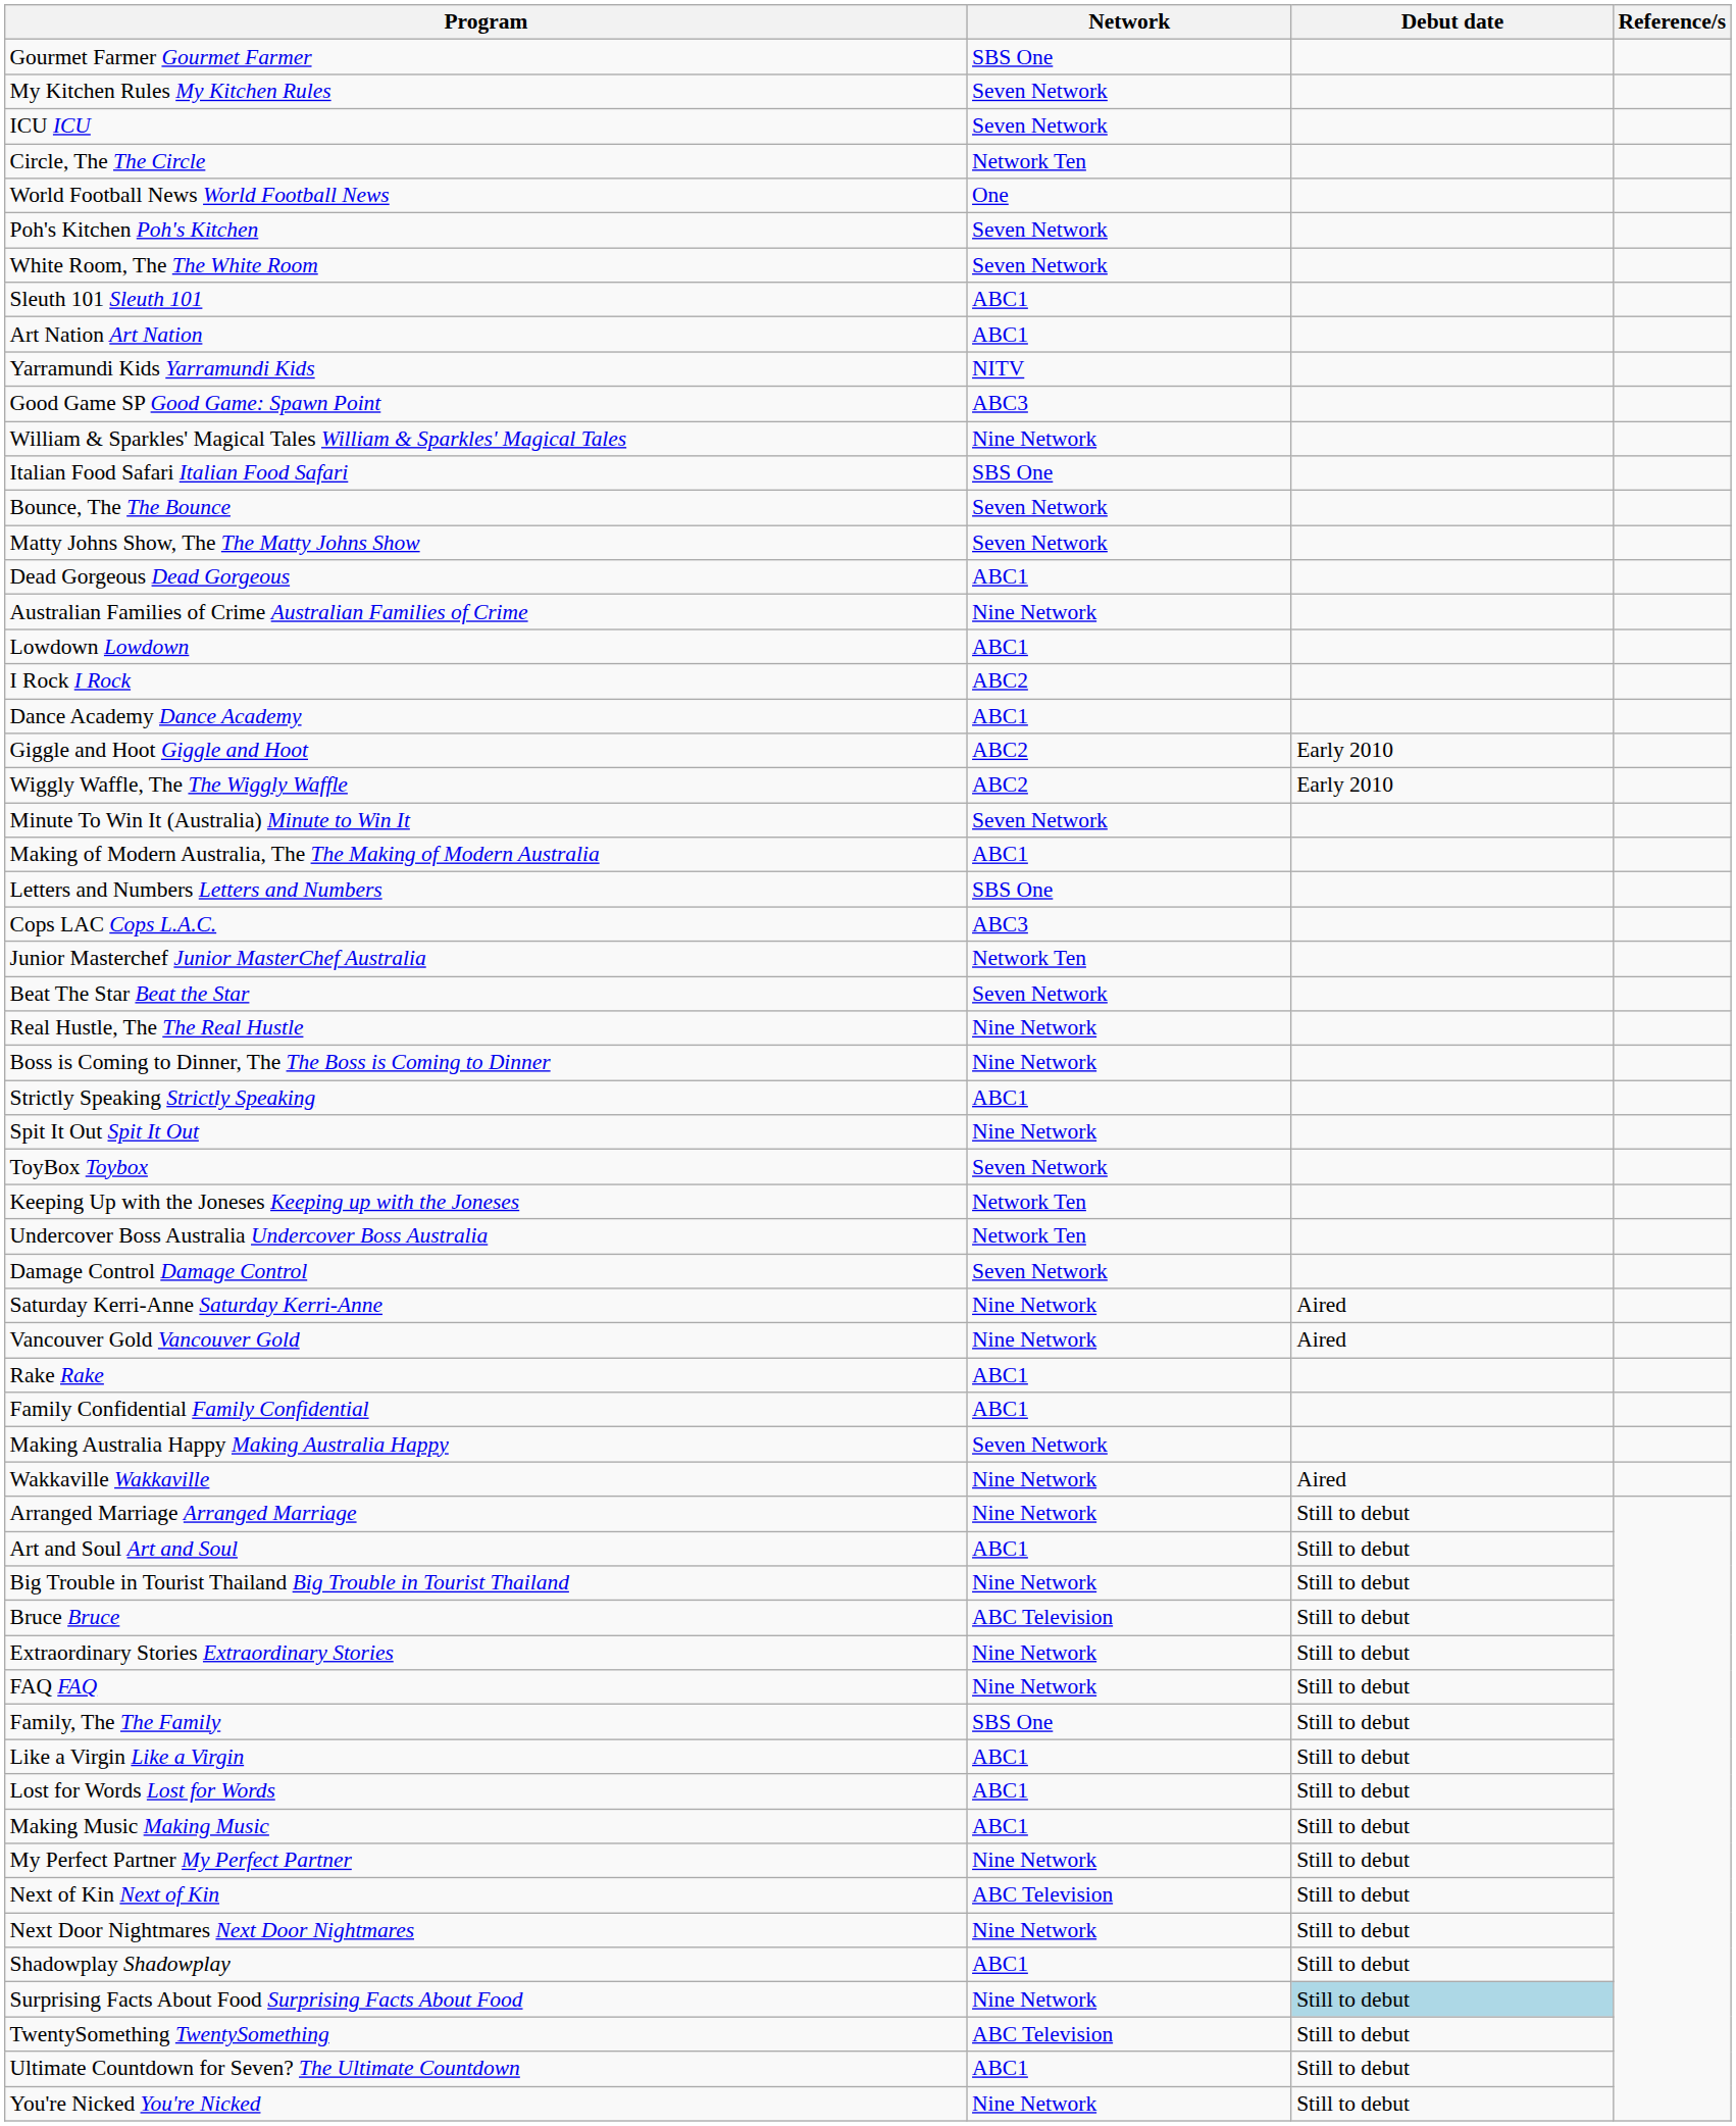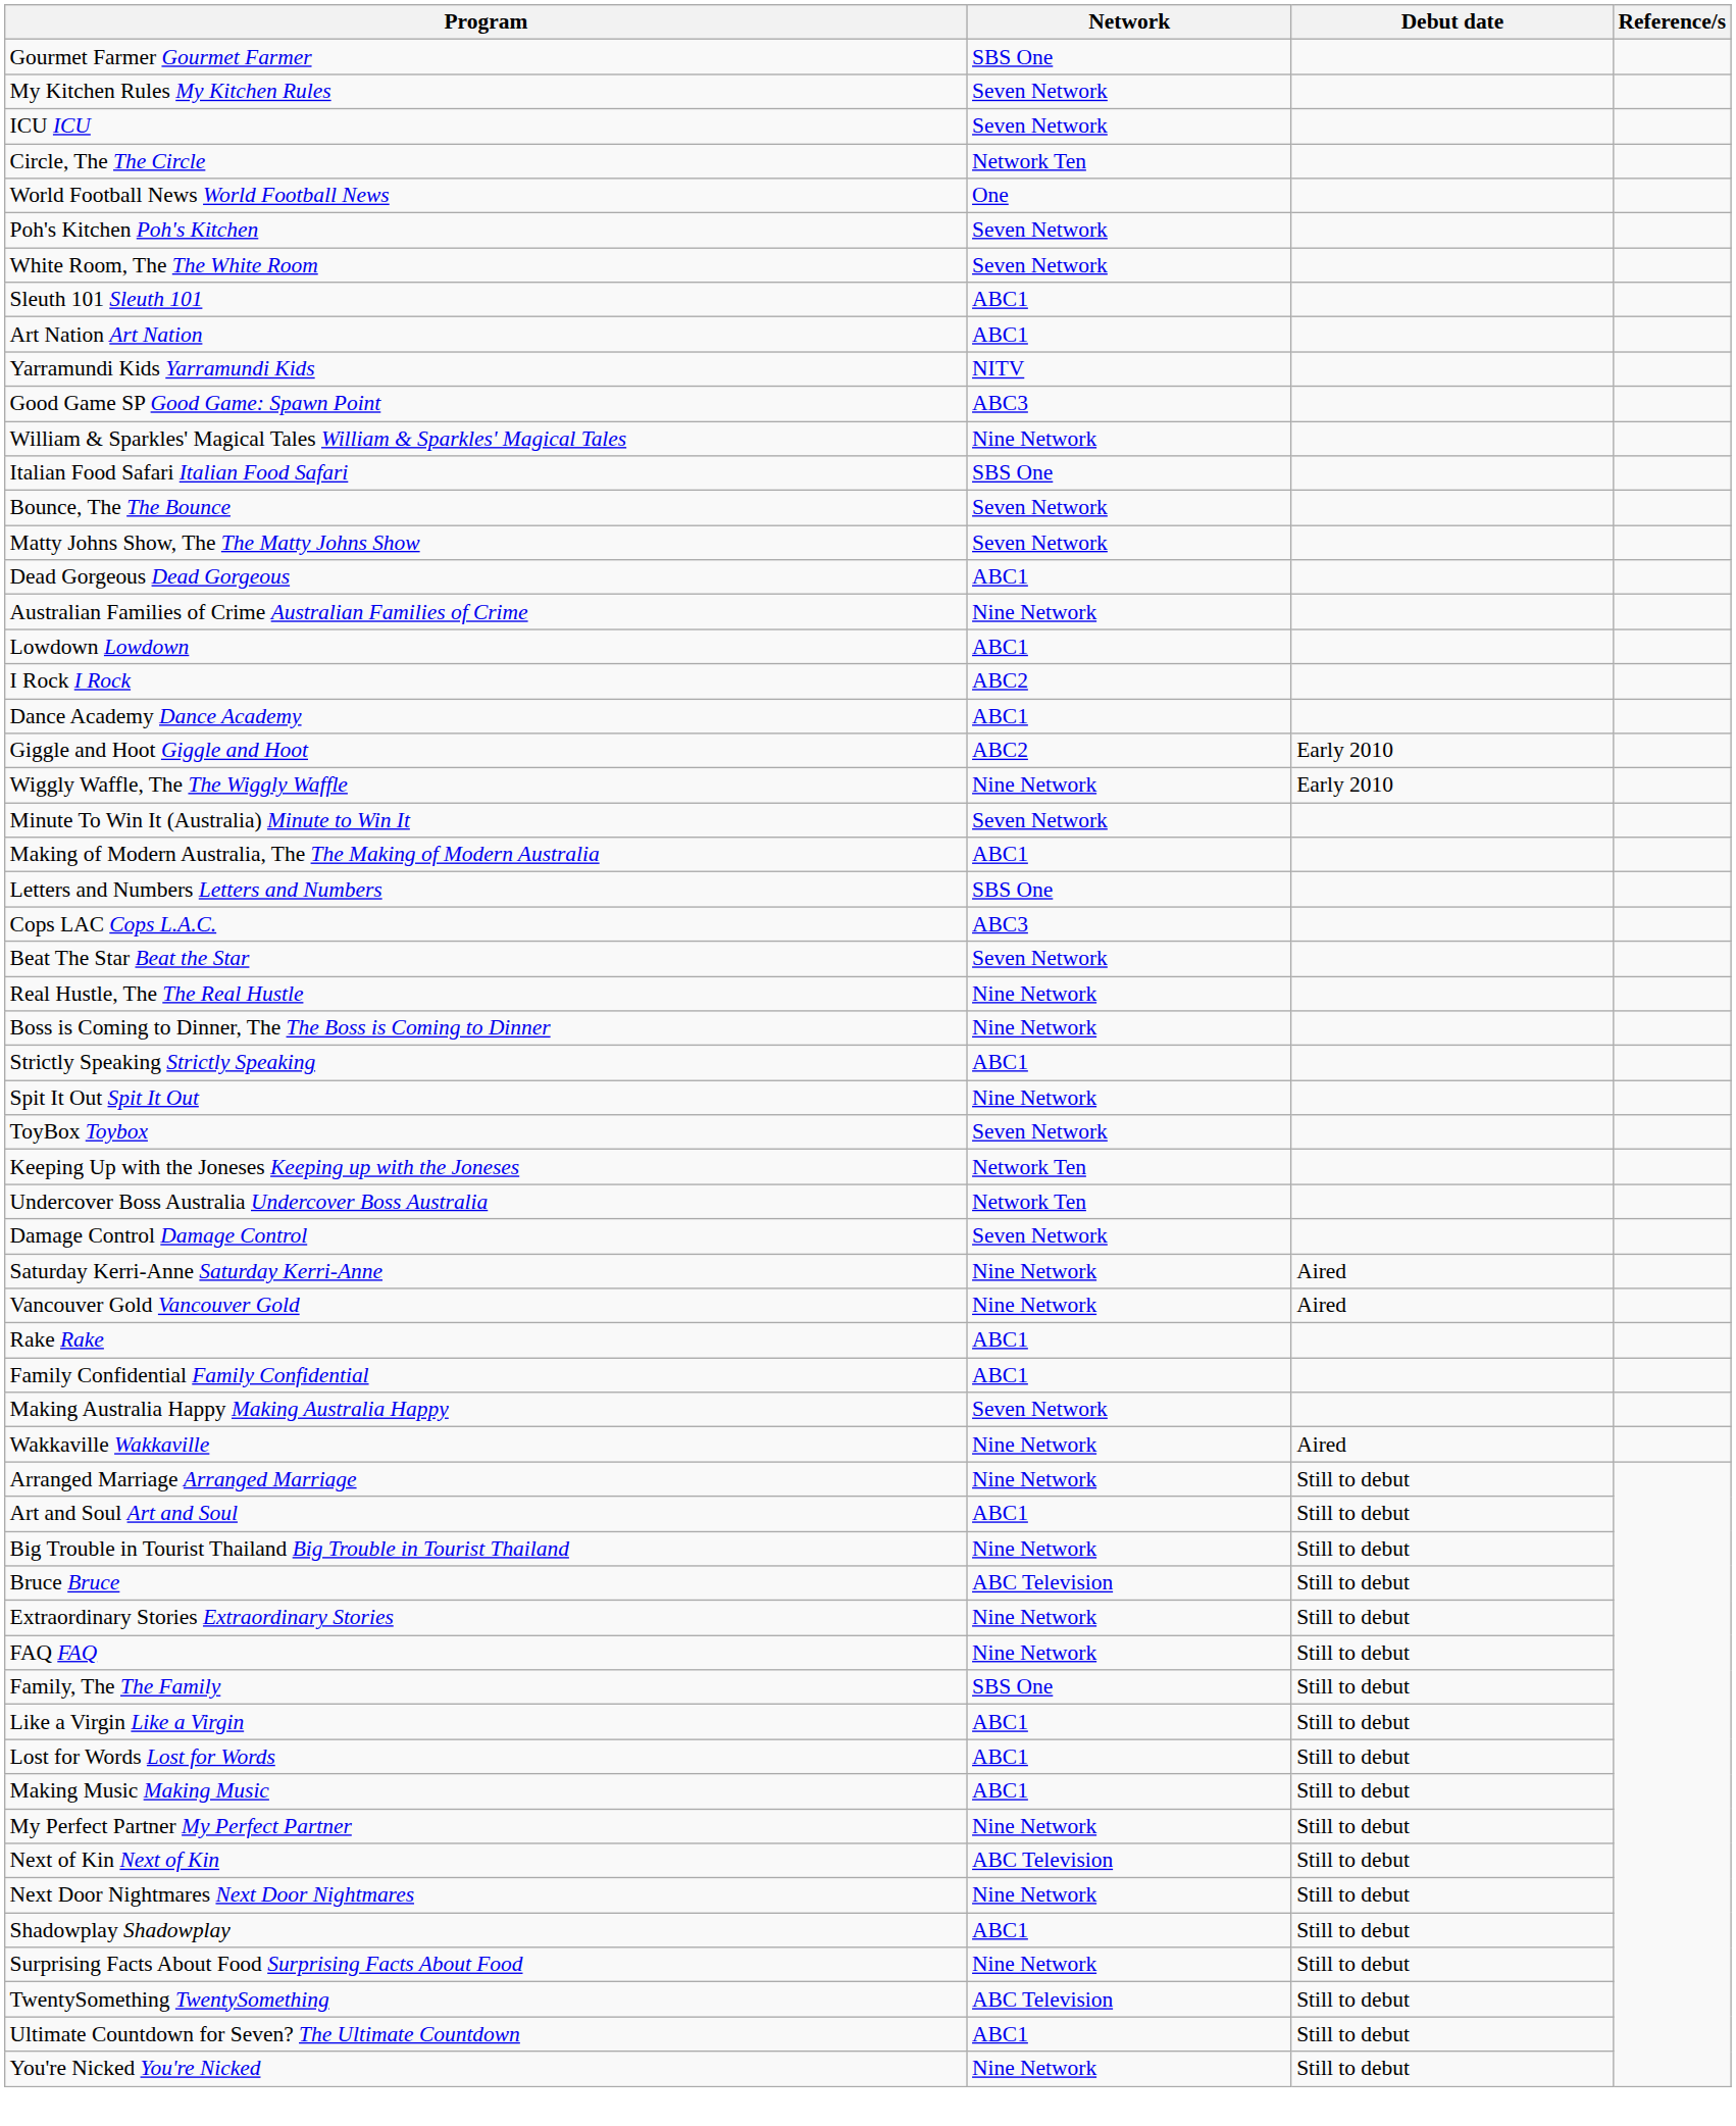Wiggly Waffle, The The Wiggly Waffle | Network: ABC2 -> Nine Network
- row: Junior Masterchef Junior MasterChef Australia | Network Ten
Surprising Facts About Food Surprising Facts About Food | Debut date: lightblue background -> no background
